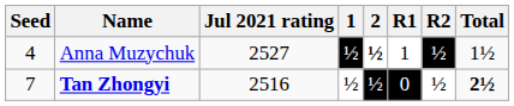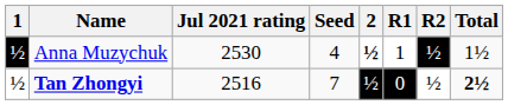columns swapped: Seed <-> 1
Anna Muzychuk | Jul 2021 rating: 2527 -> 2530
